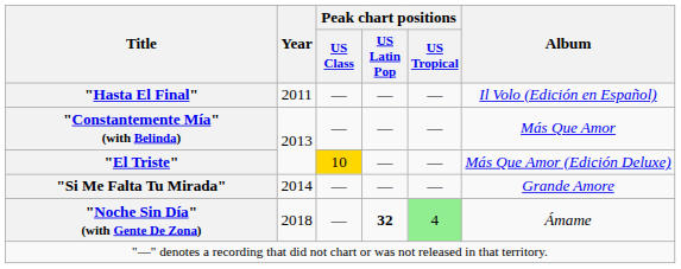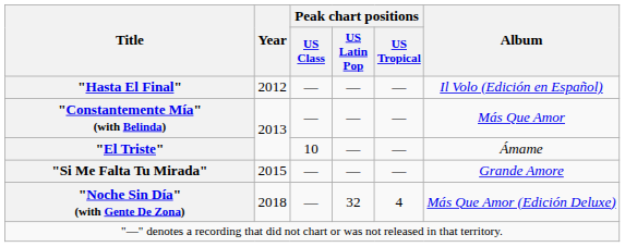"Hasta El Final" | Year: 2011 -> 2012
"El Triste" | Peak chart positions / US Class: gold background -> no background
"El Triste" | Album: Más Que Amor (Edición Deluxe) -> Ámame
"Si Me Falta Tu Mirada" | Year: 2014 -> 2015
"Noche Sin Día" (with Gente De Zona) | Peak chart positions / US Latin Pop: bold -> normal
"Noche Sin Día" (with Gente De Zona) | Peak chart positions / US Tropical: lightgreen background -> no background
"Noche Sin Día" (with Gente De Zona) | Album: Ámame -> Más Que Amor (Edición Deluxe)
